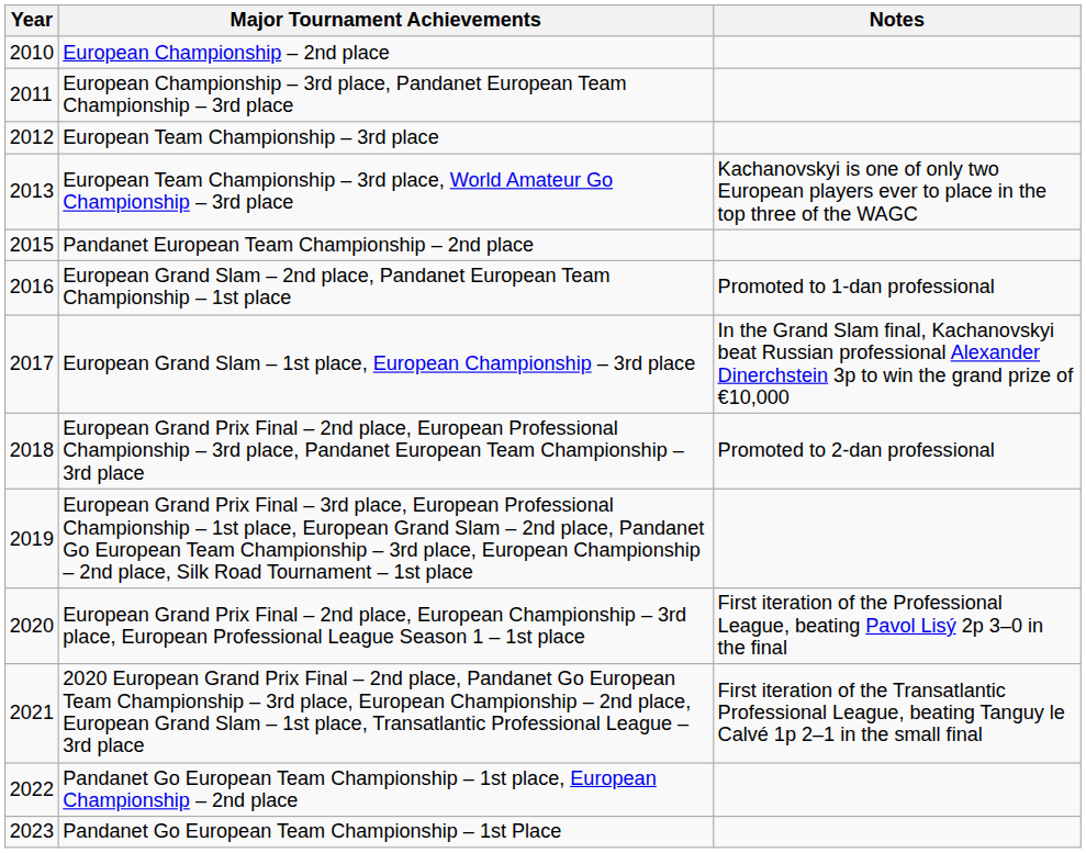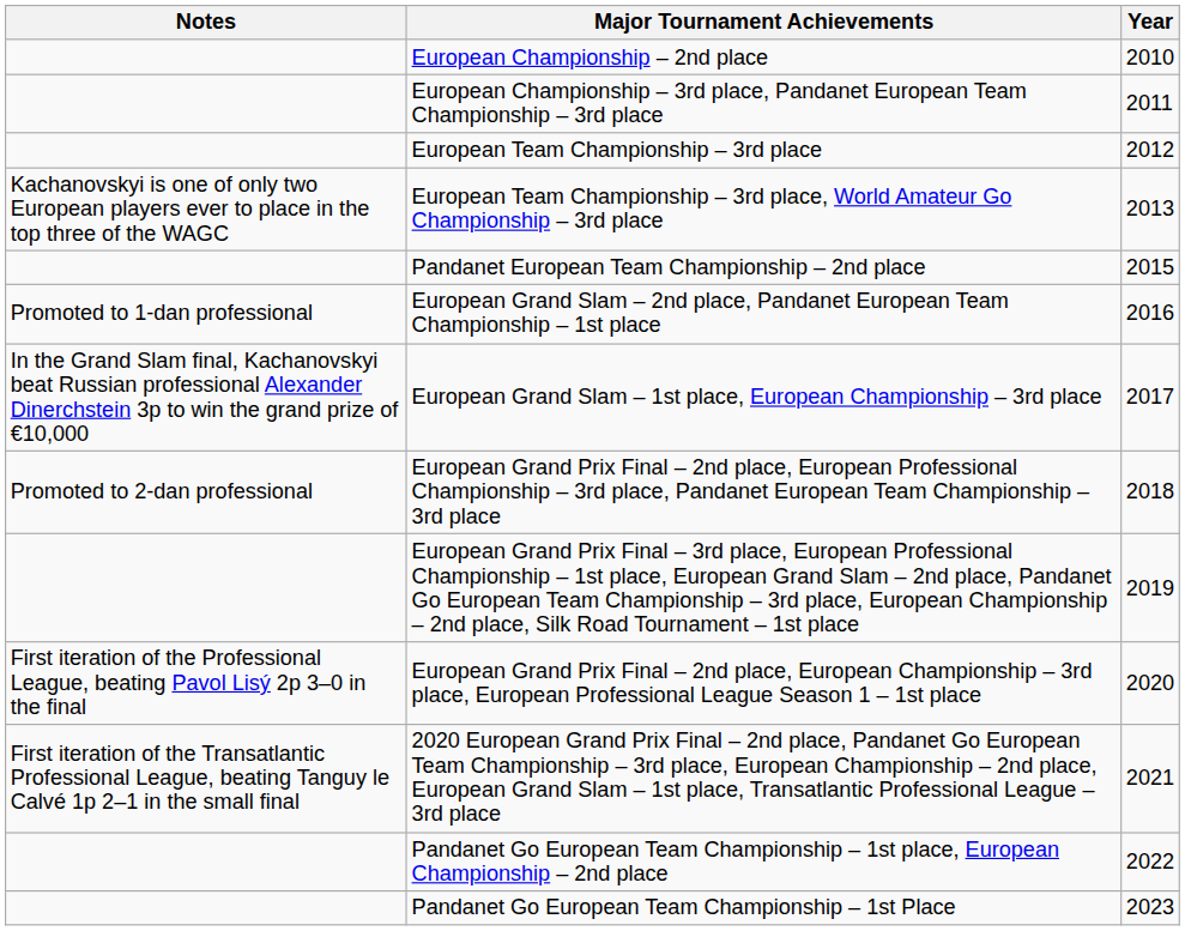columns swapped: Year <-> Notes
